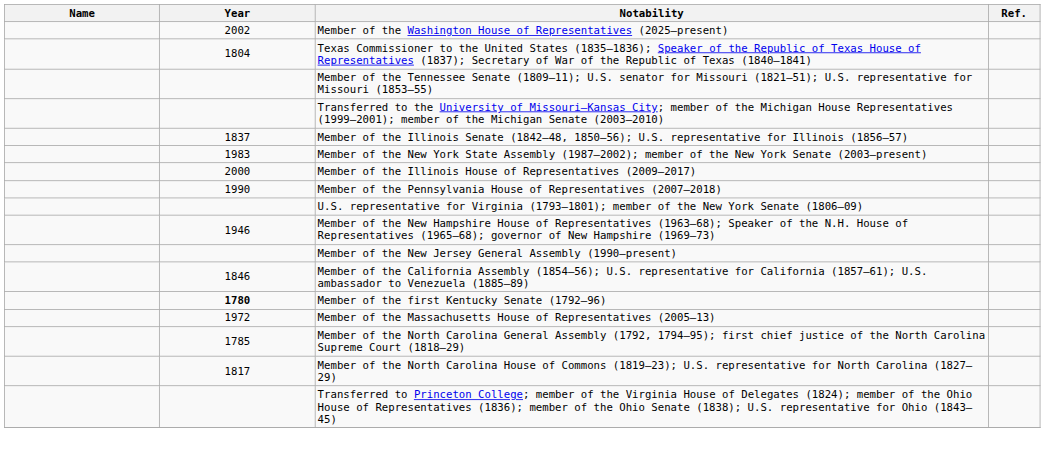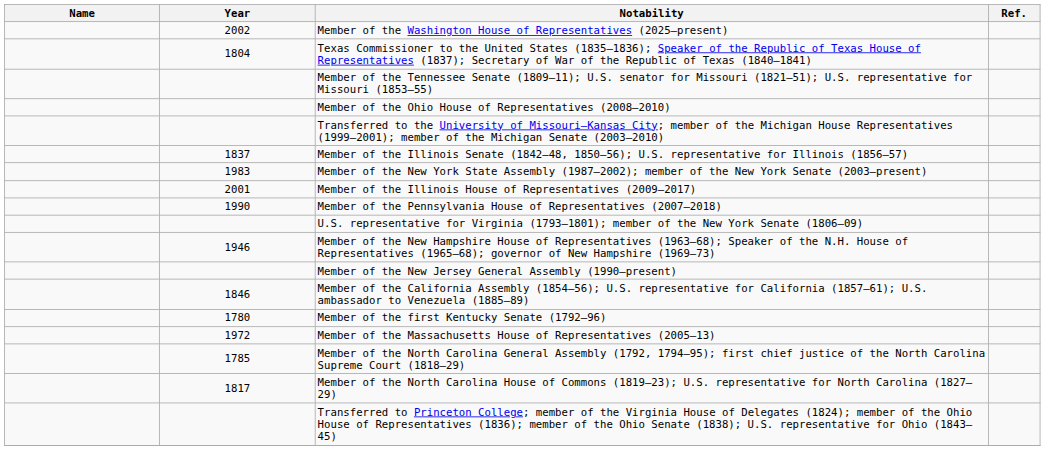+ row: Member of the Ohio House of Representatives (2008–2010)
Member of the Illinois House of Representatives (2009–2017) | Year: 2000 -> 2001
Member of the first Kentucky Senate (1792–96) | Year: bold -> normal
